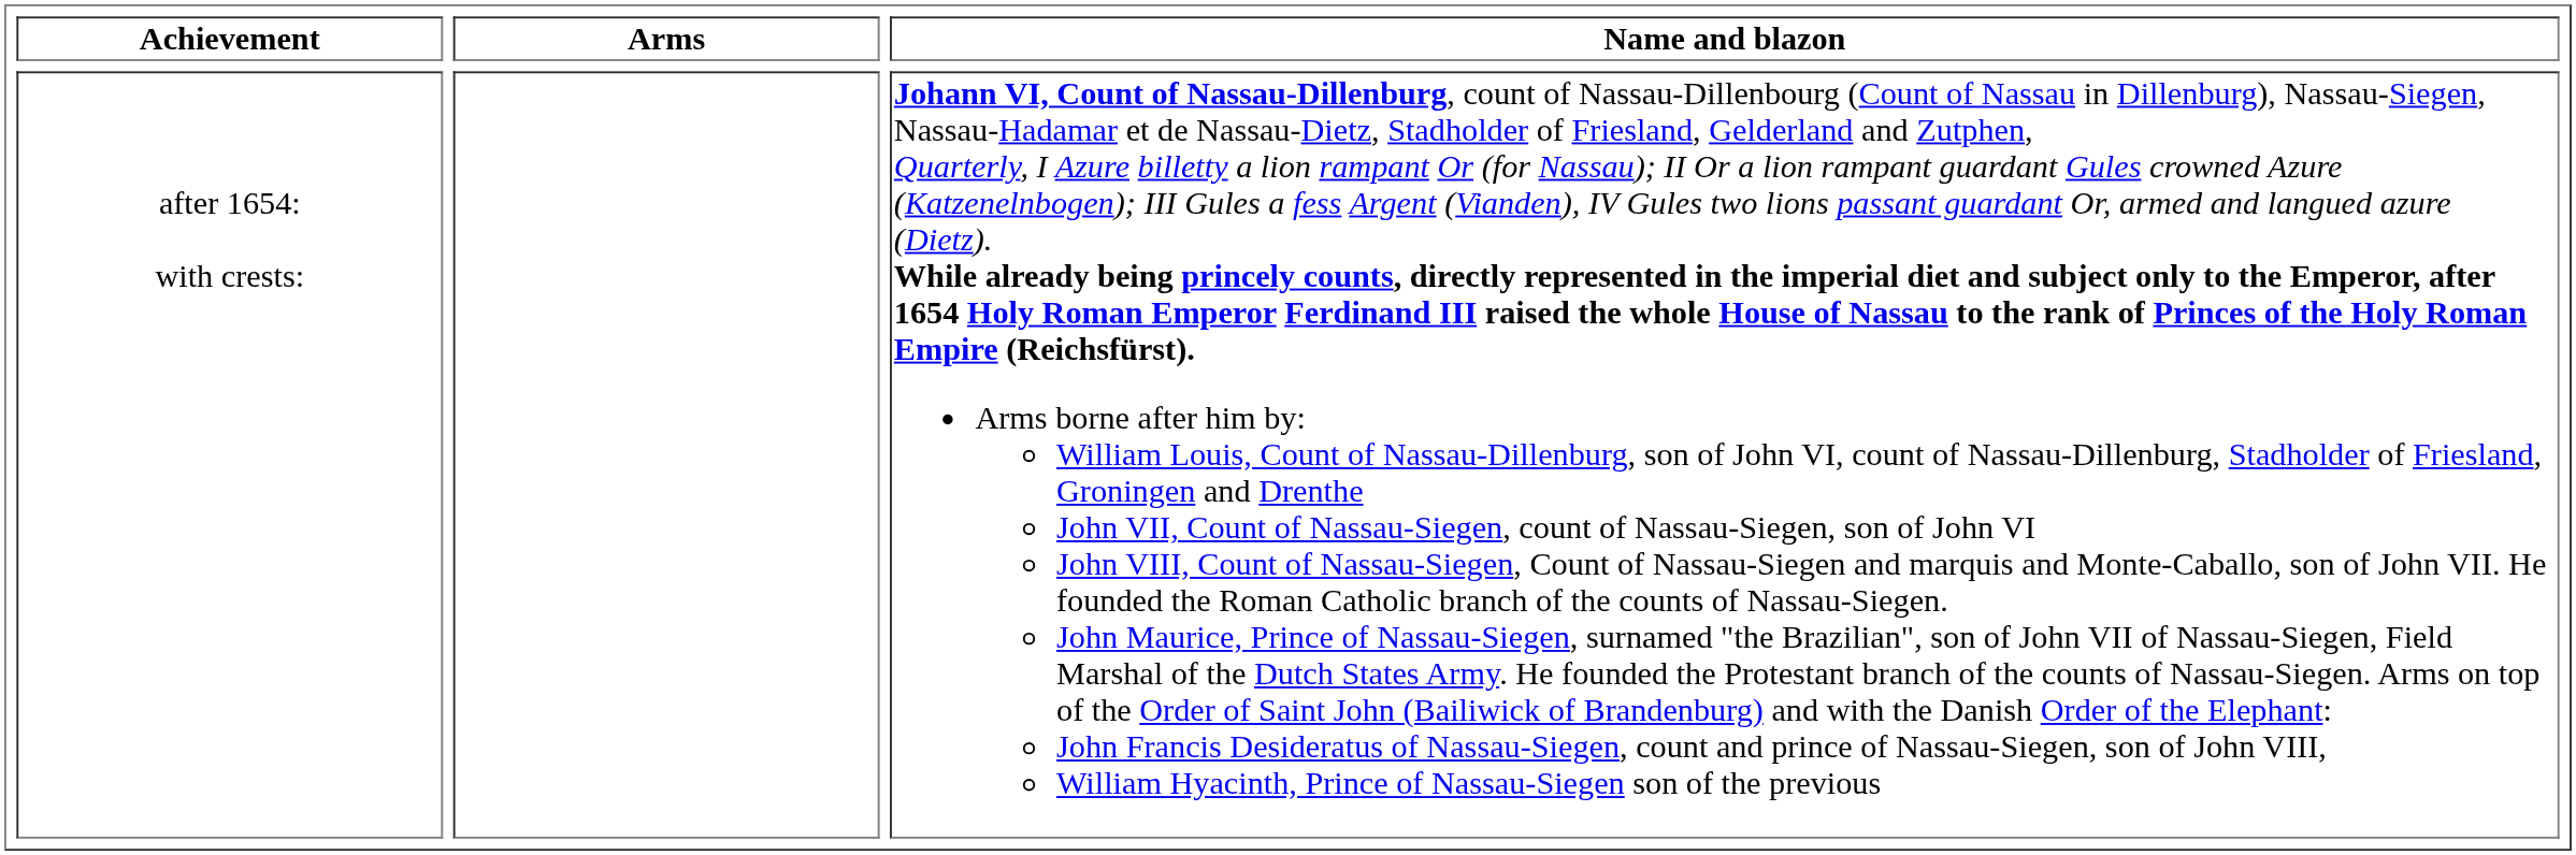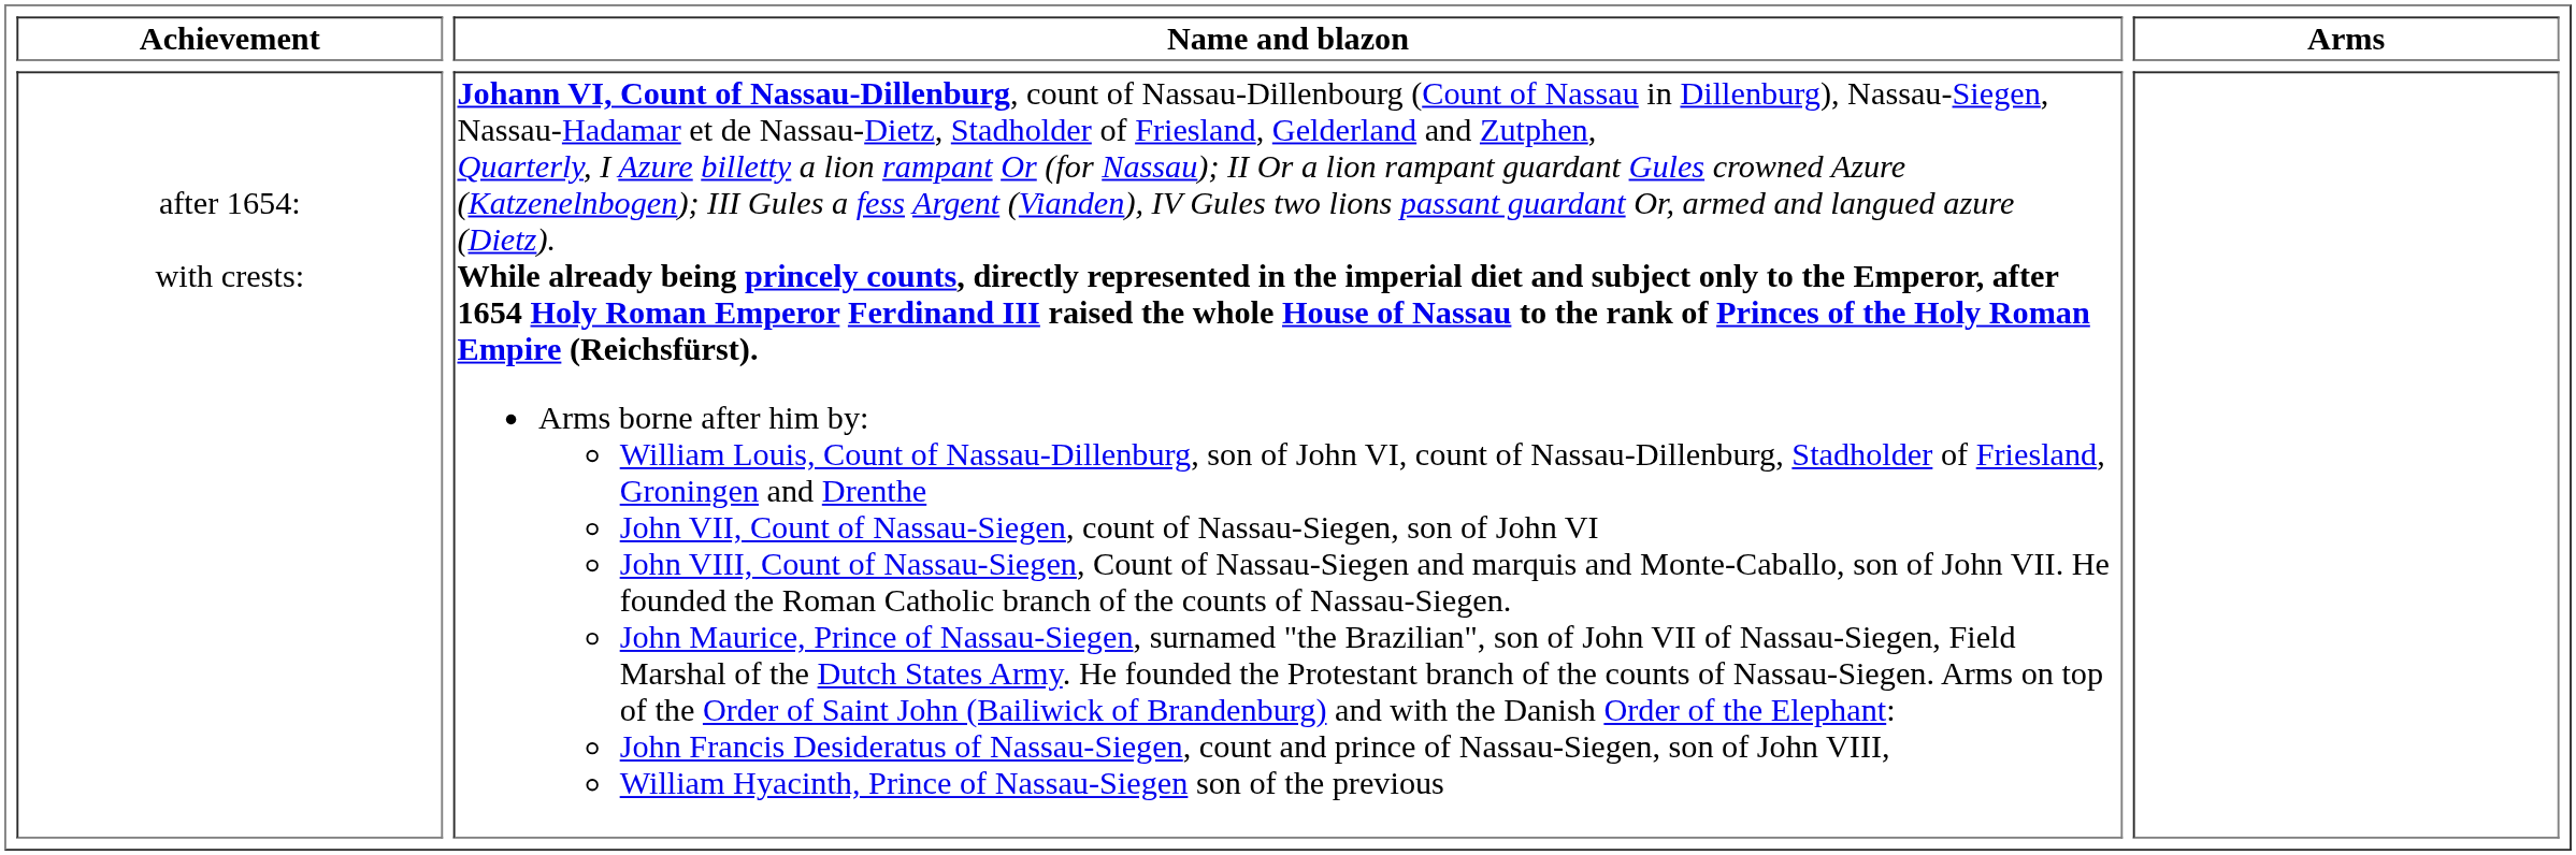columns swapped: Arms <-> Name and blazon
